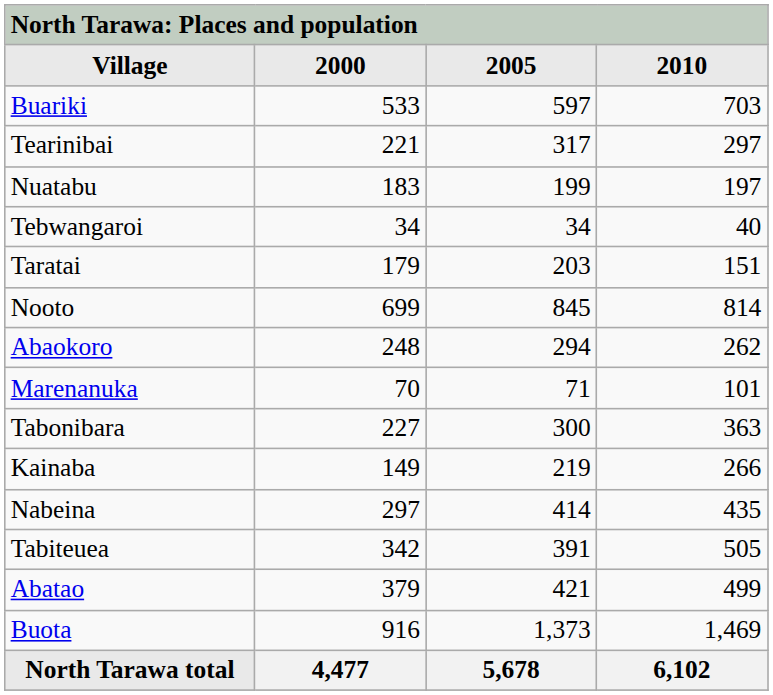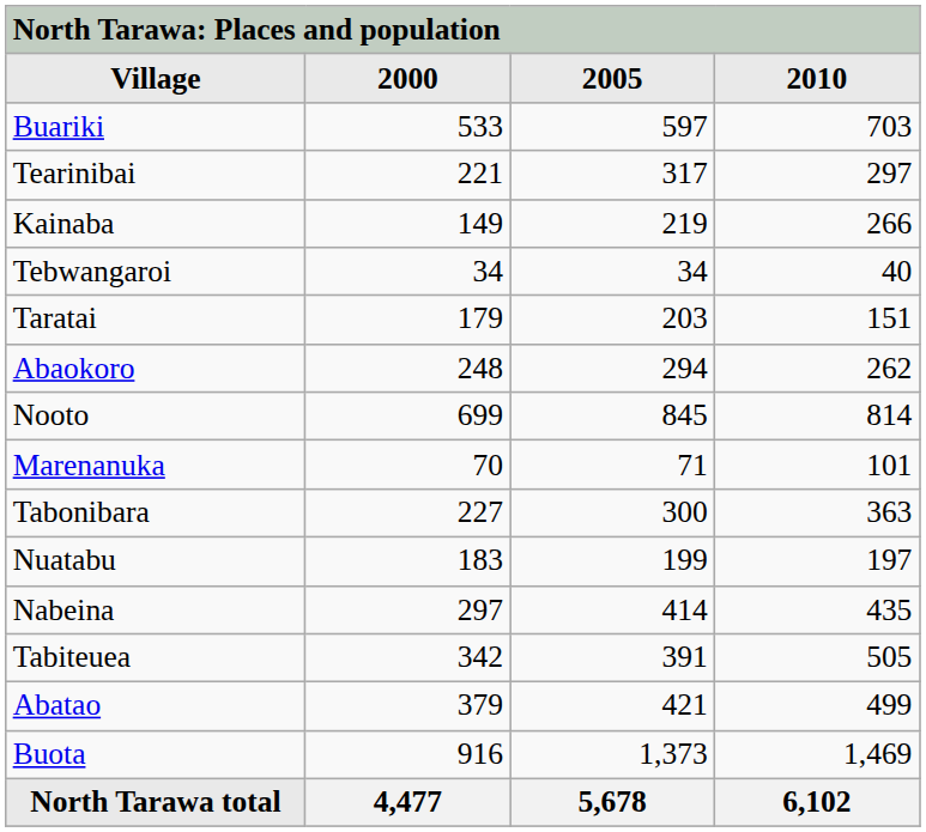rows swapped: Nuatabu <-> Kainaba
rows swapped: Nooto <-> Abaokoro
